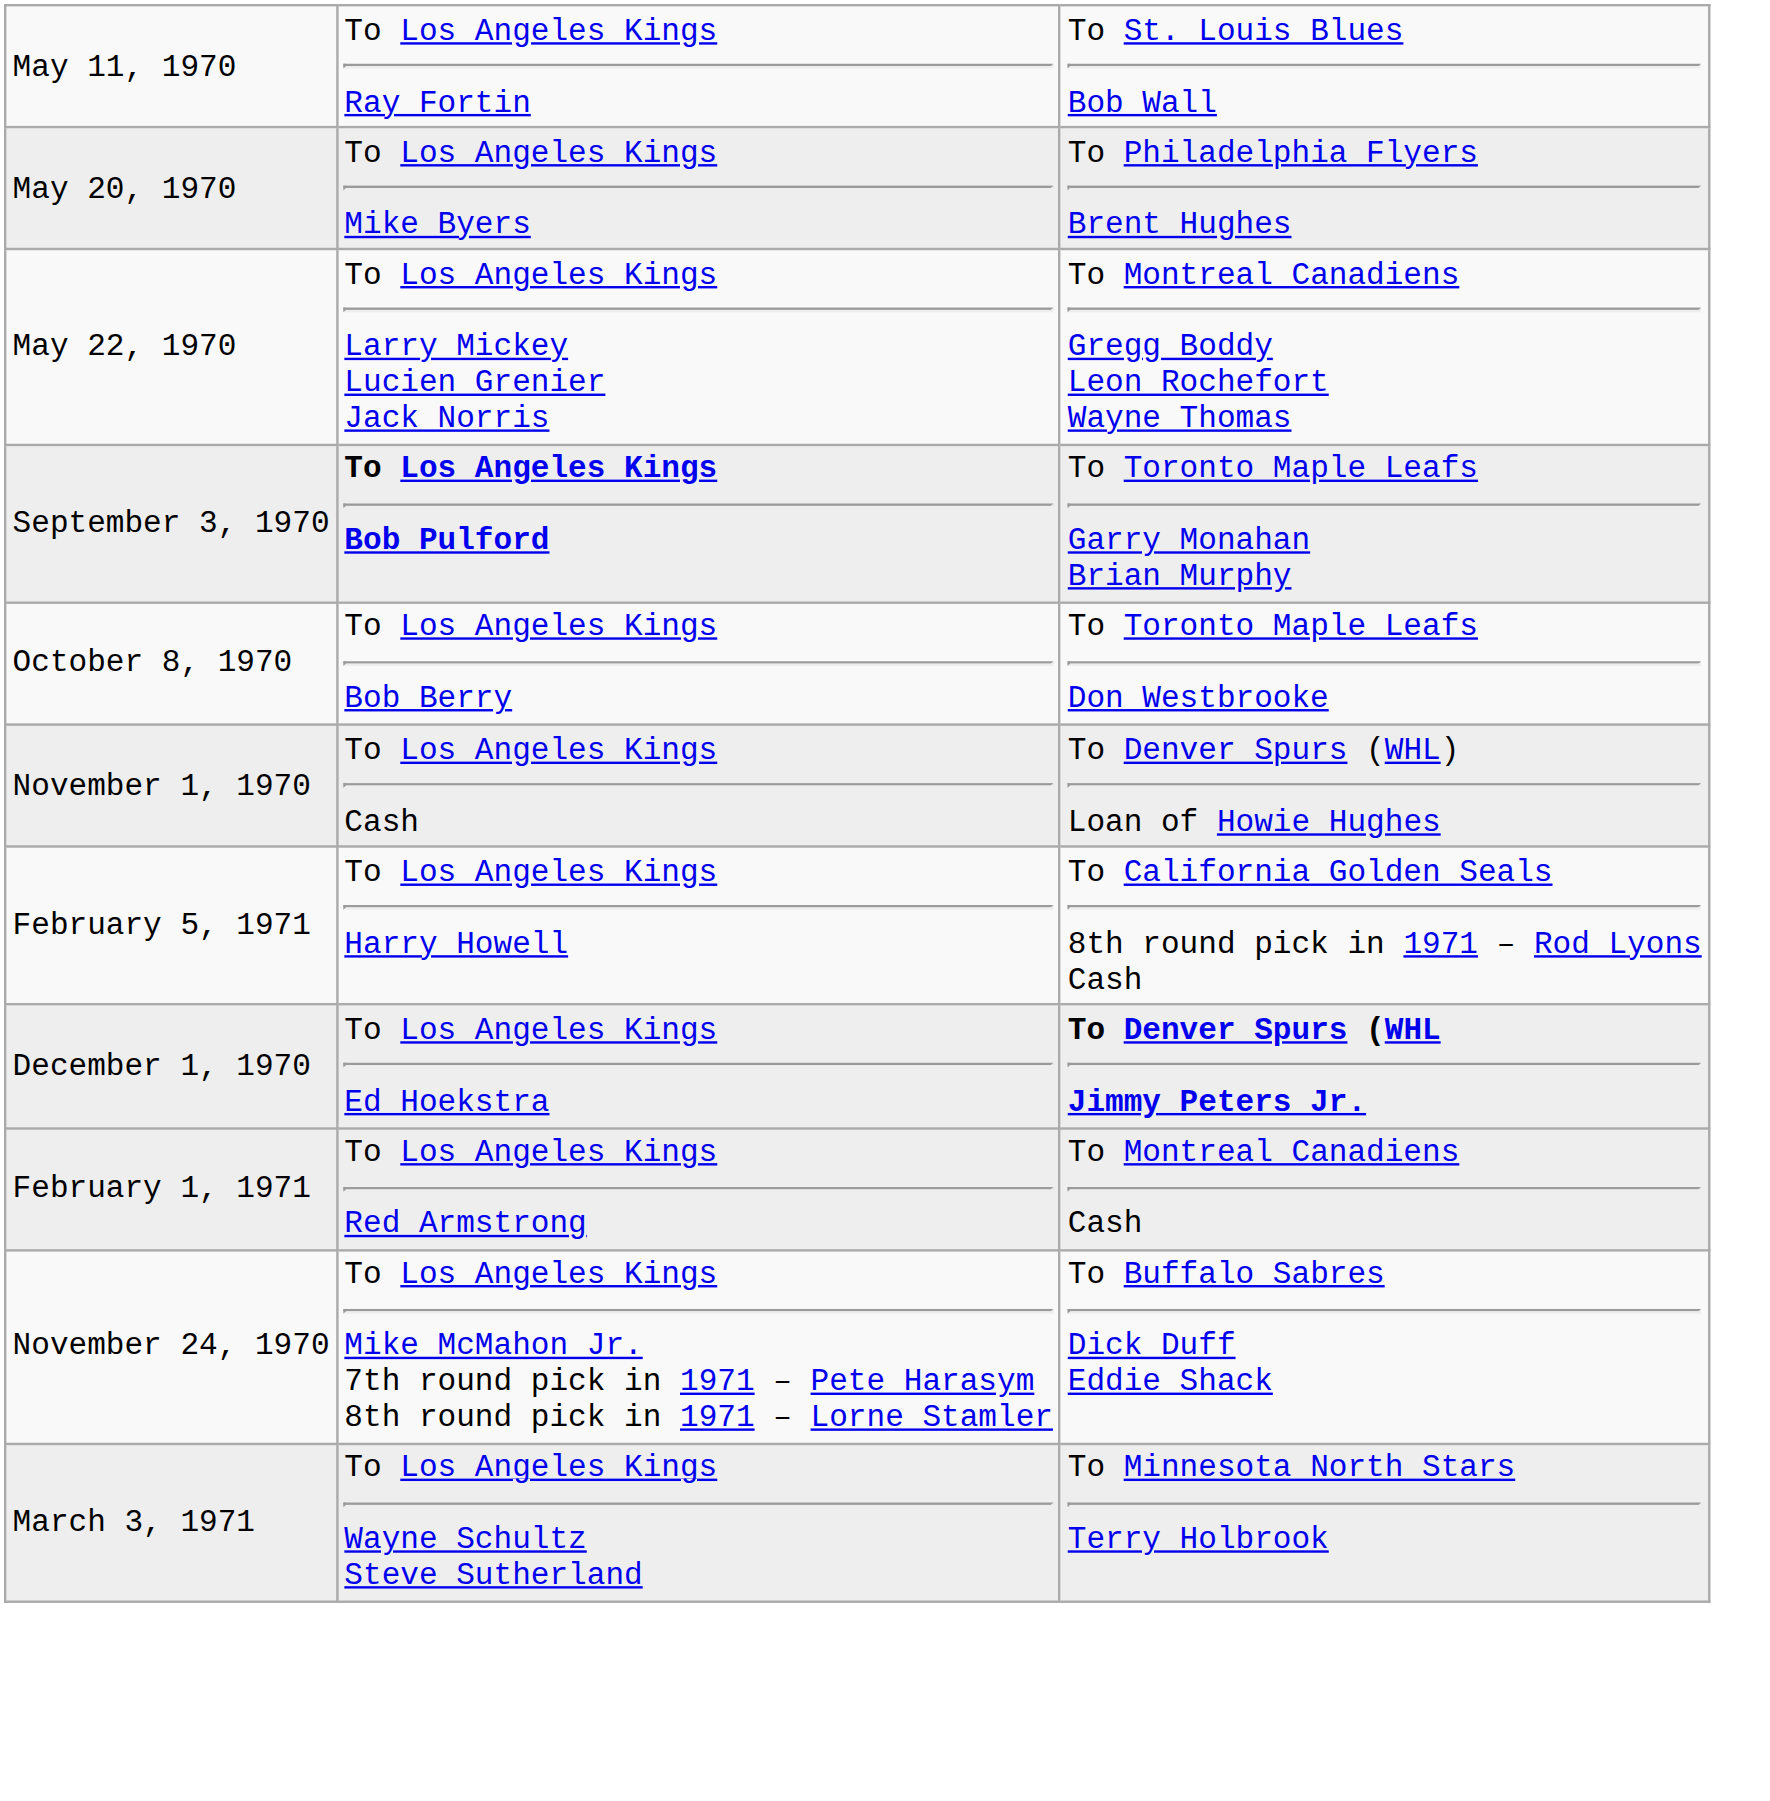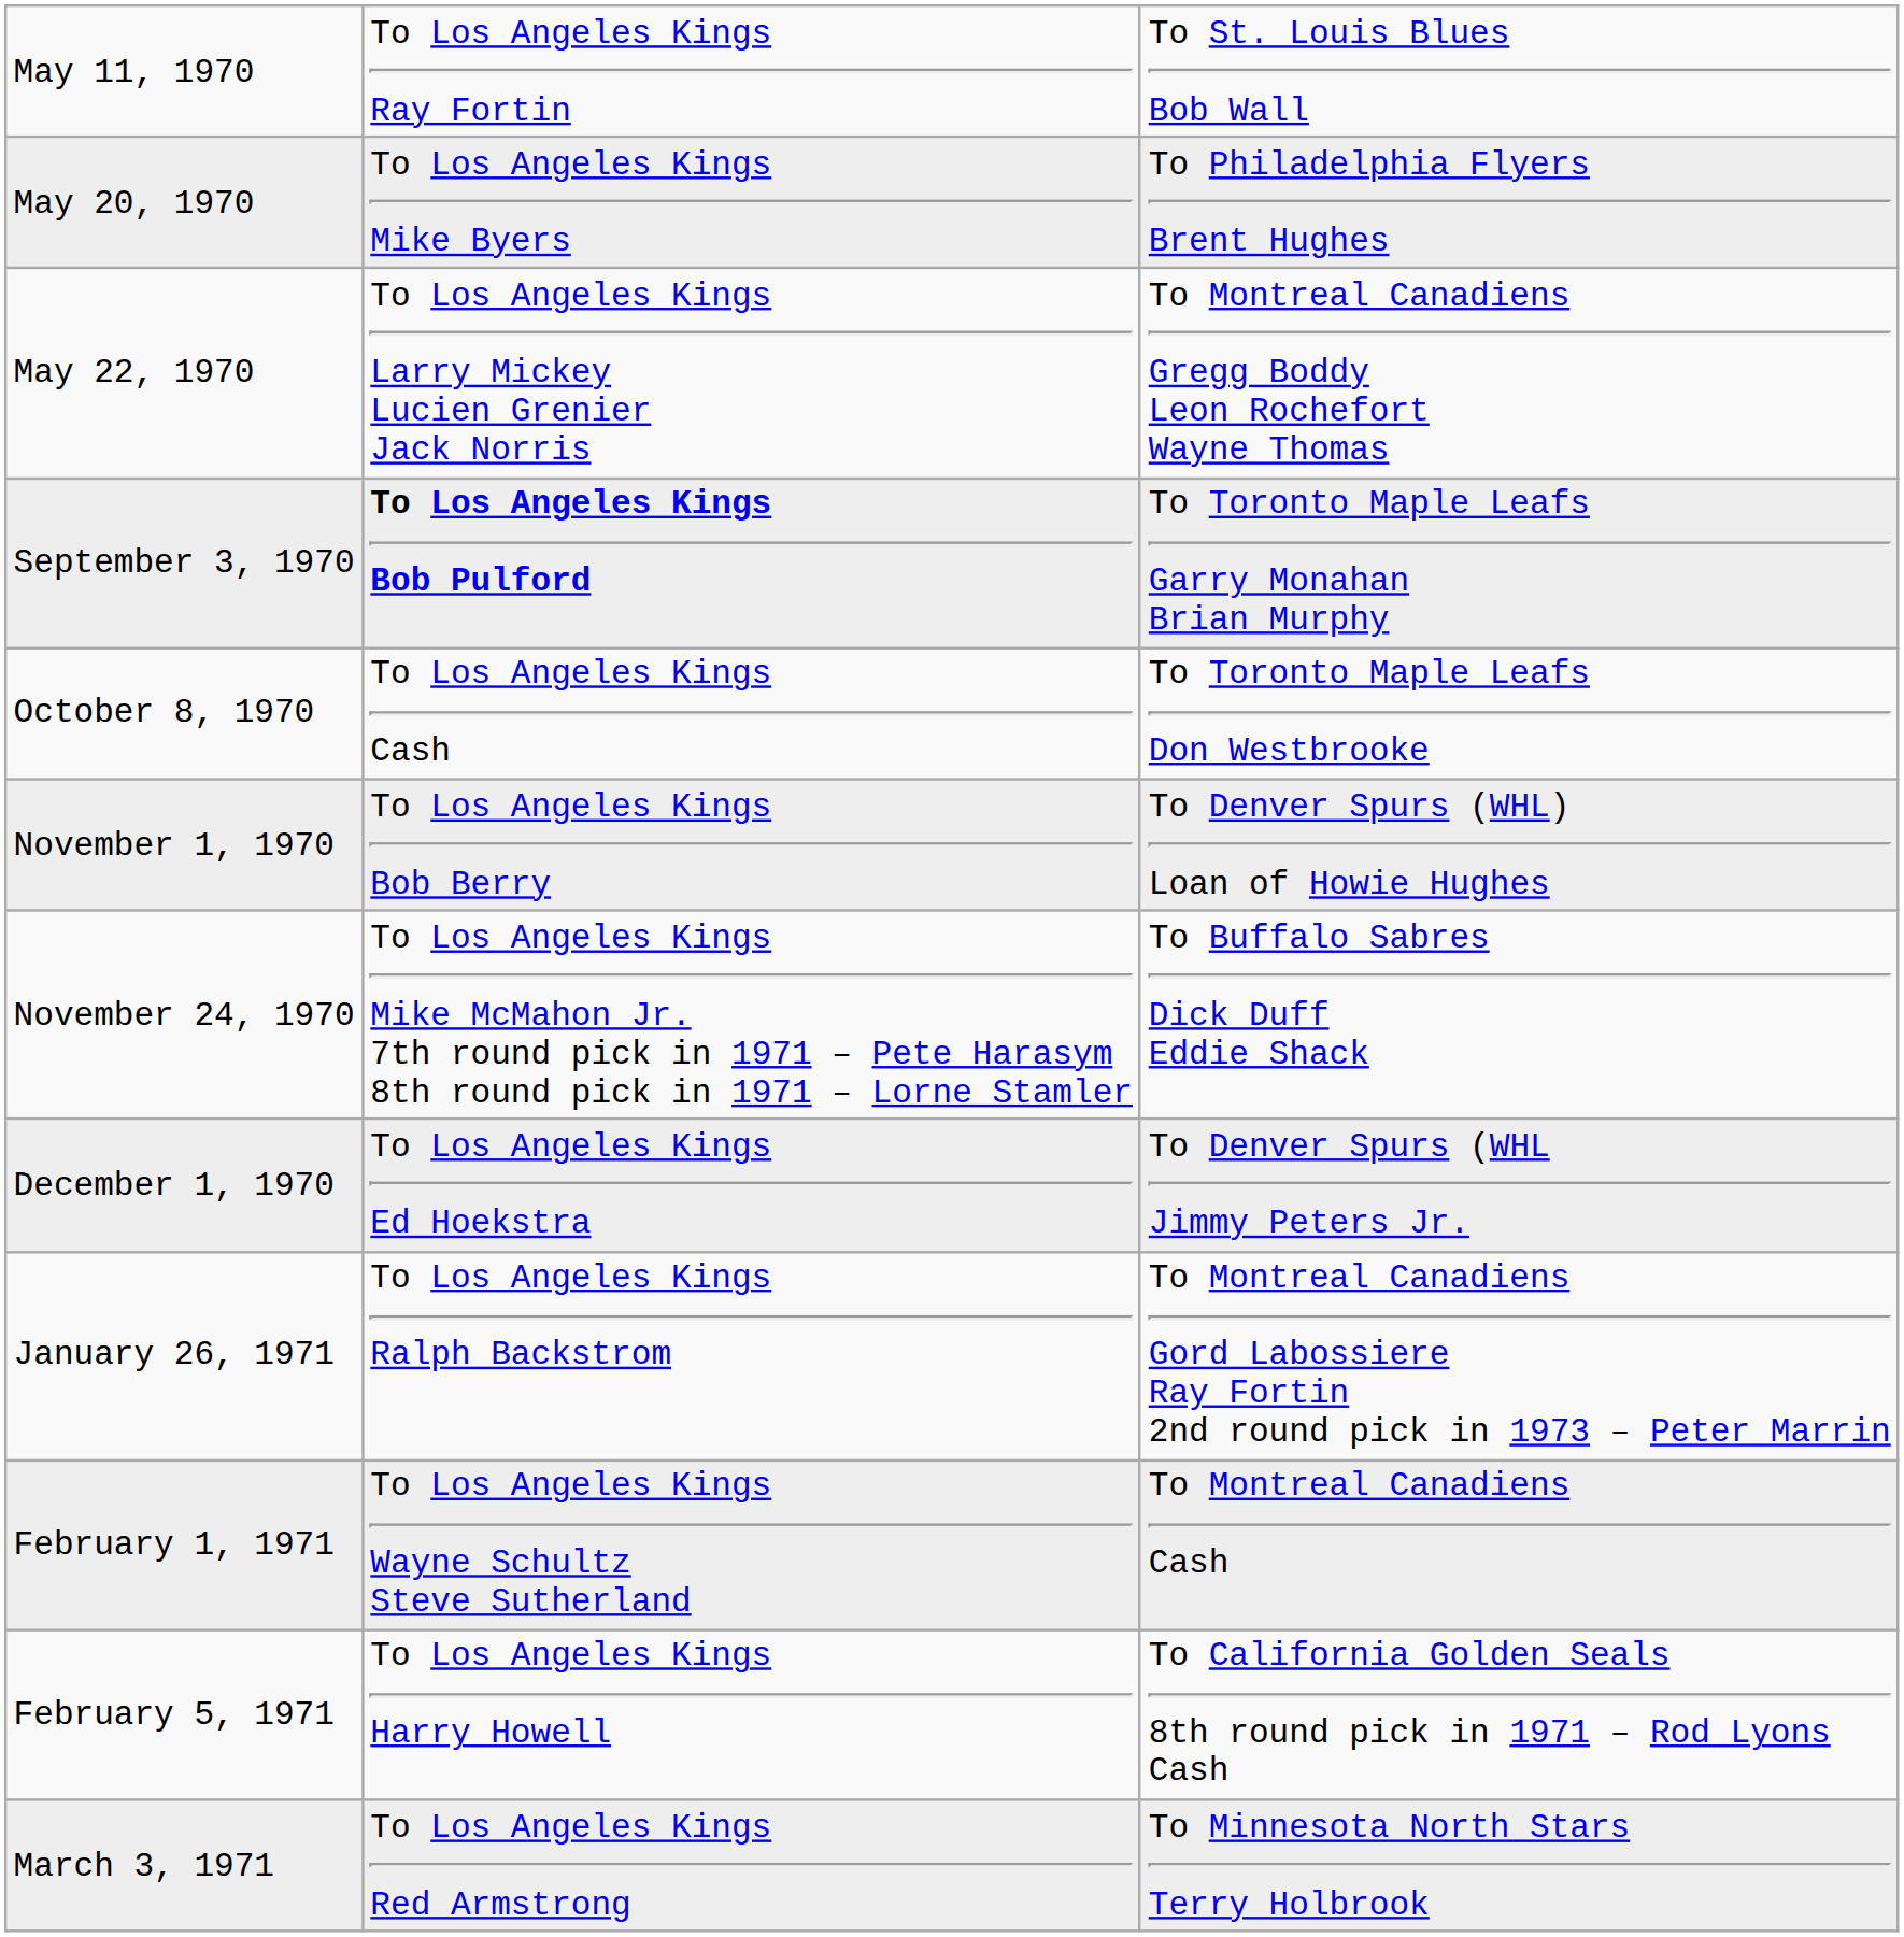October 8, 1970 | column 2: To Los Angeles Kings Bob Berry -> To Los Angeles Kings Cash
November 1, 1970 | column 2: To Los Angeles Kings Cash -> To Los Angeles Kings Bob Berry
rows swapped: November 24, 1970 <-> February 5, 1971
December 1, 1970 | column 3: bold -> normal
+ row: January 26, 1971 | To Los Angeles Kings Ralph Backstrom | To Montreal Canadiens Gord Labossiere Ray Fortin 2nd round pick in 1973 – Peter Marrin
February 1, 1971 | column 2: To Los Angeles Kings Red Armstrong -> To Los Angeles Kings Wayne Schultz Steve Sutherland
March 3, 1971 | column 2: To Los Angeles Kings Wayne Schultz Steve Sutherland -> To Los Angeles Kings Red Armstrong
